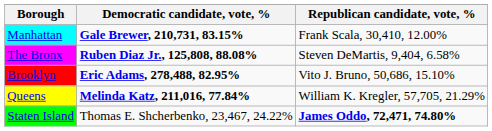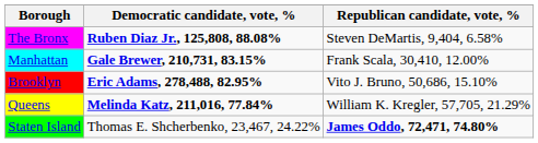rows swapped: Manhattan <-> The Bronx
